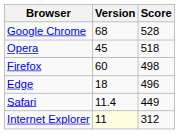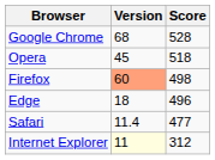Firefox | Version: no background -> lightsalmon background
Safari | Score: 449 -> 477
